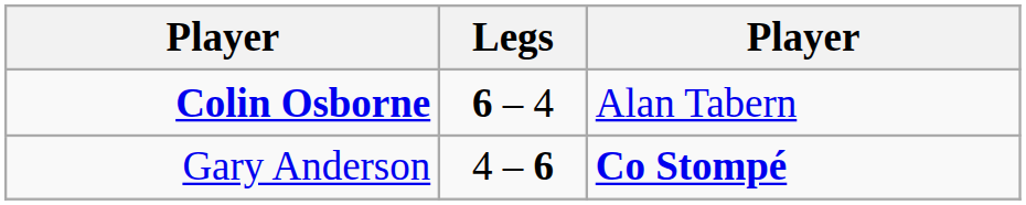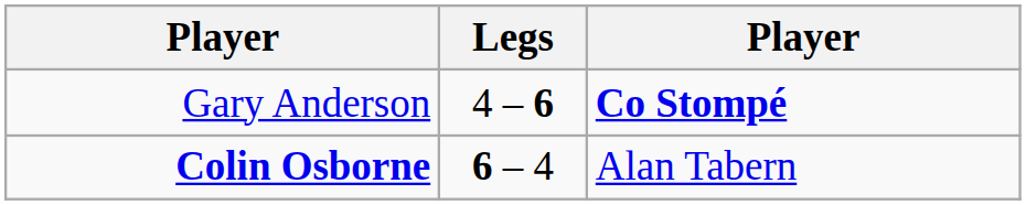rows swapped: Colin Osborne <-> Gary Anderson
